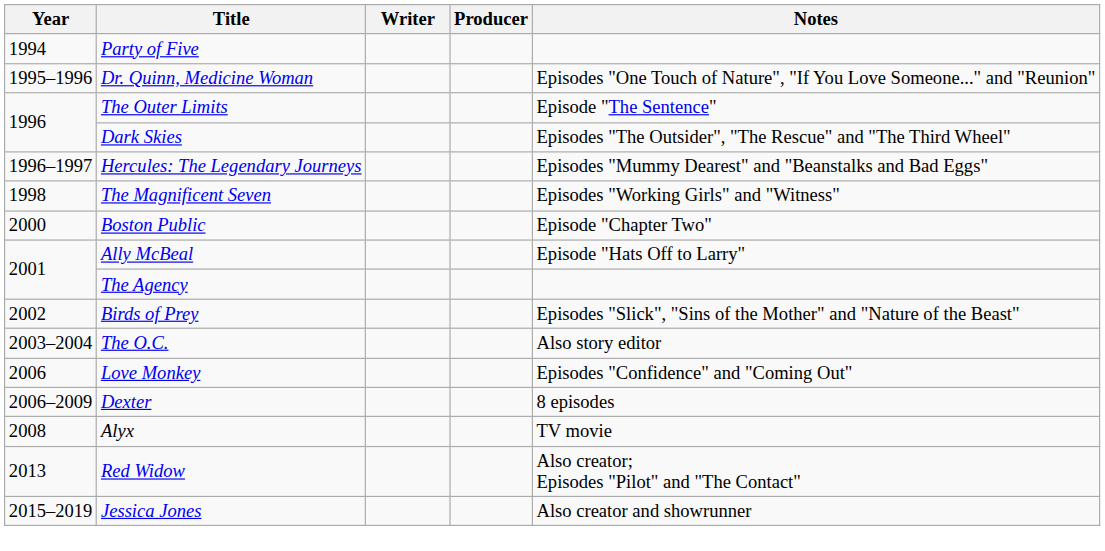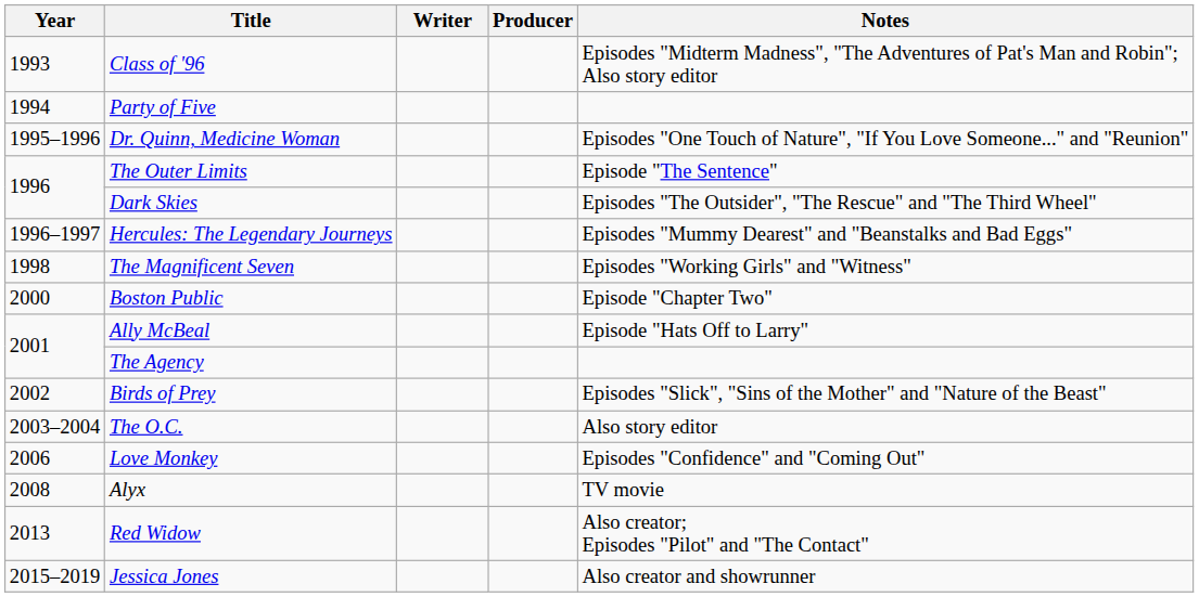+ row: 1993 | Class of '96 | Episodes "Midterm Madness", "The Adventures of Pat's Man and Robin"; Also story editor
- row: 2006–2009 | Dexter | 8 episodes
